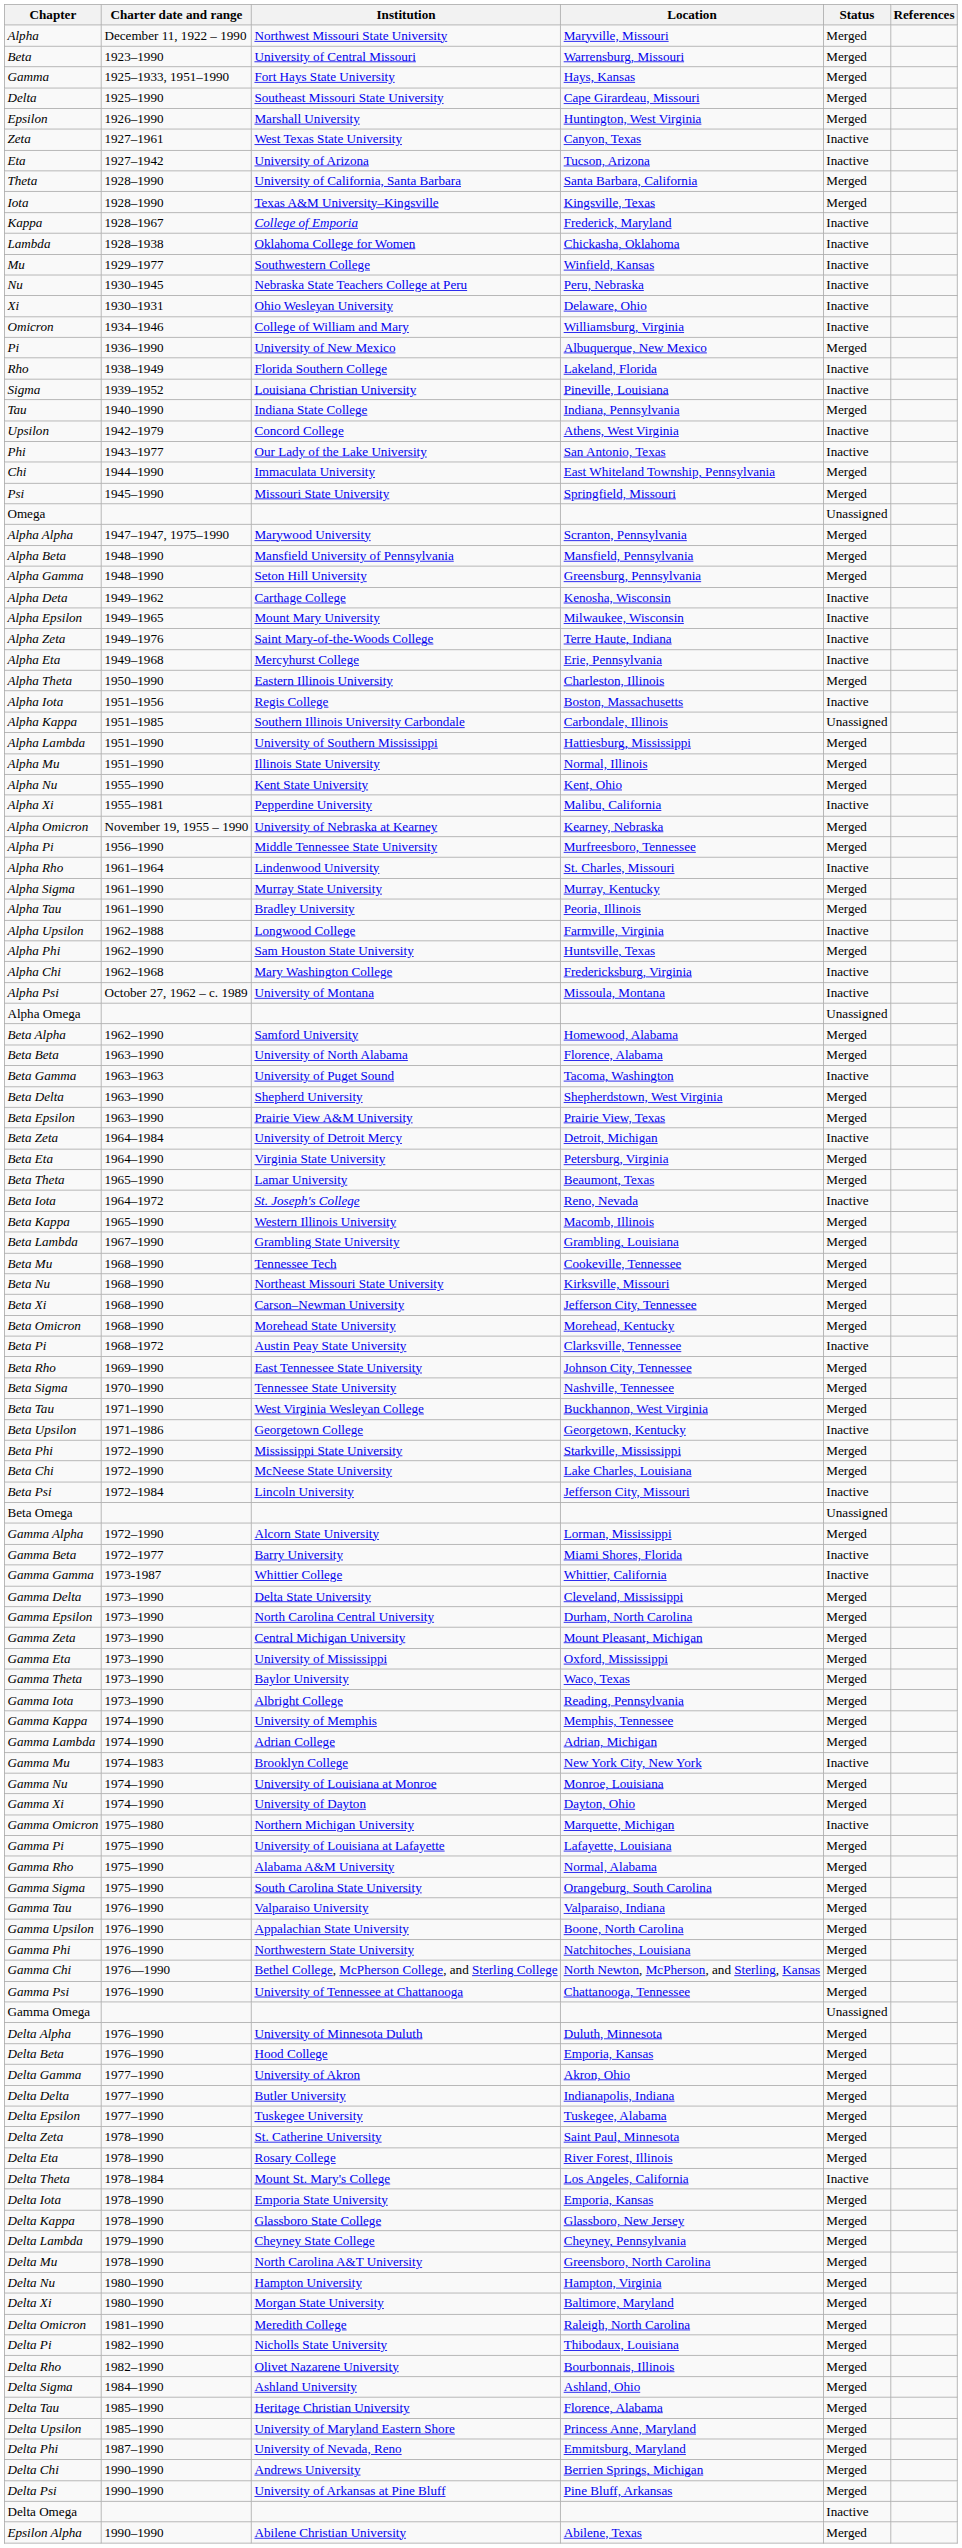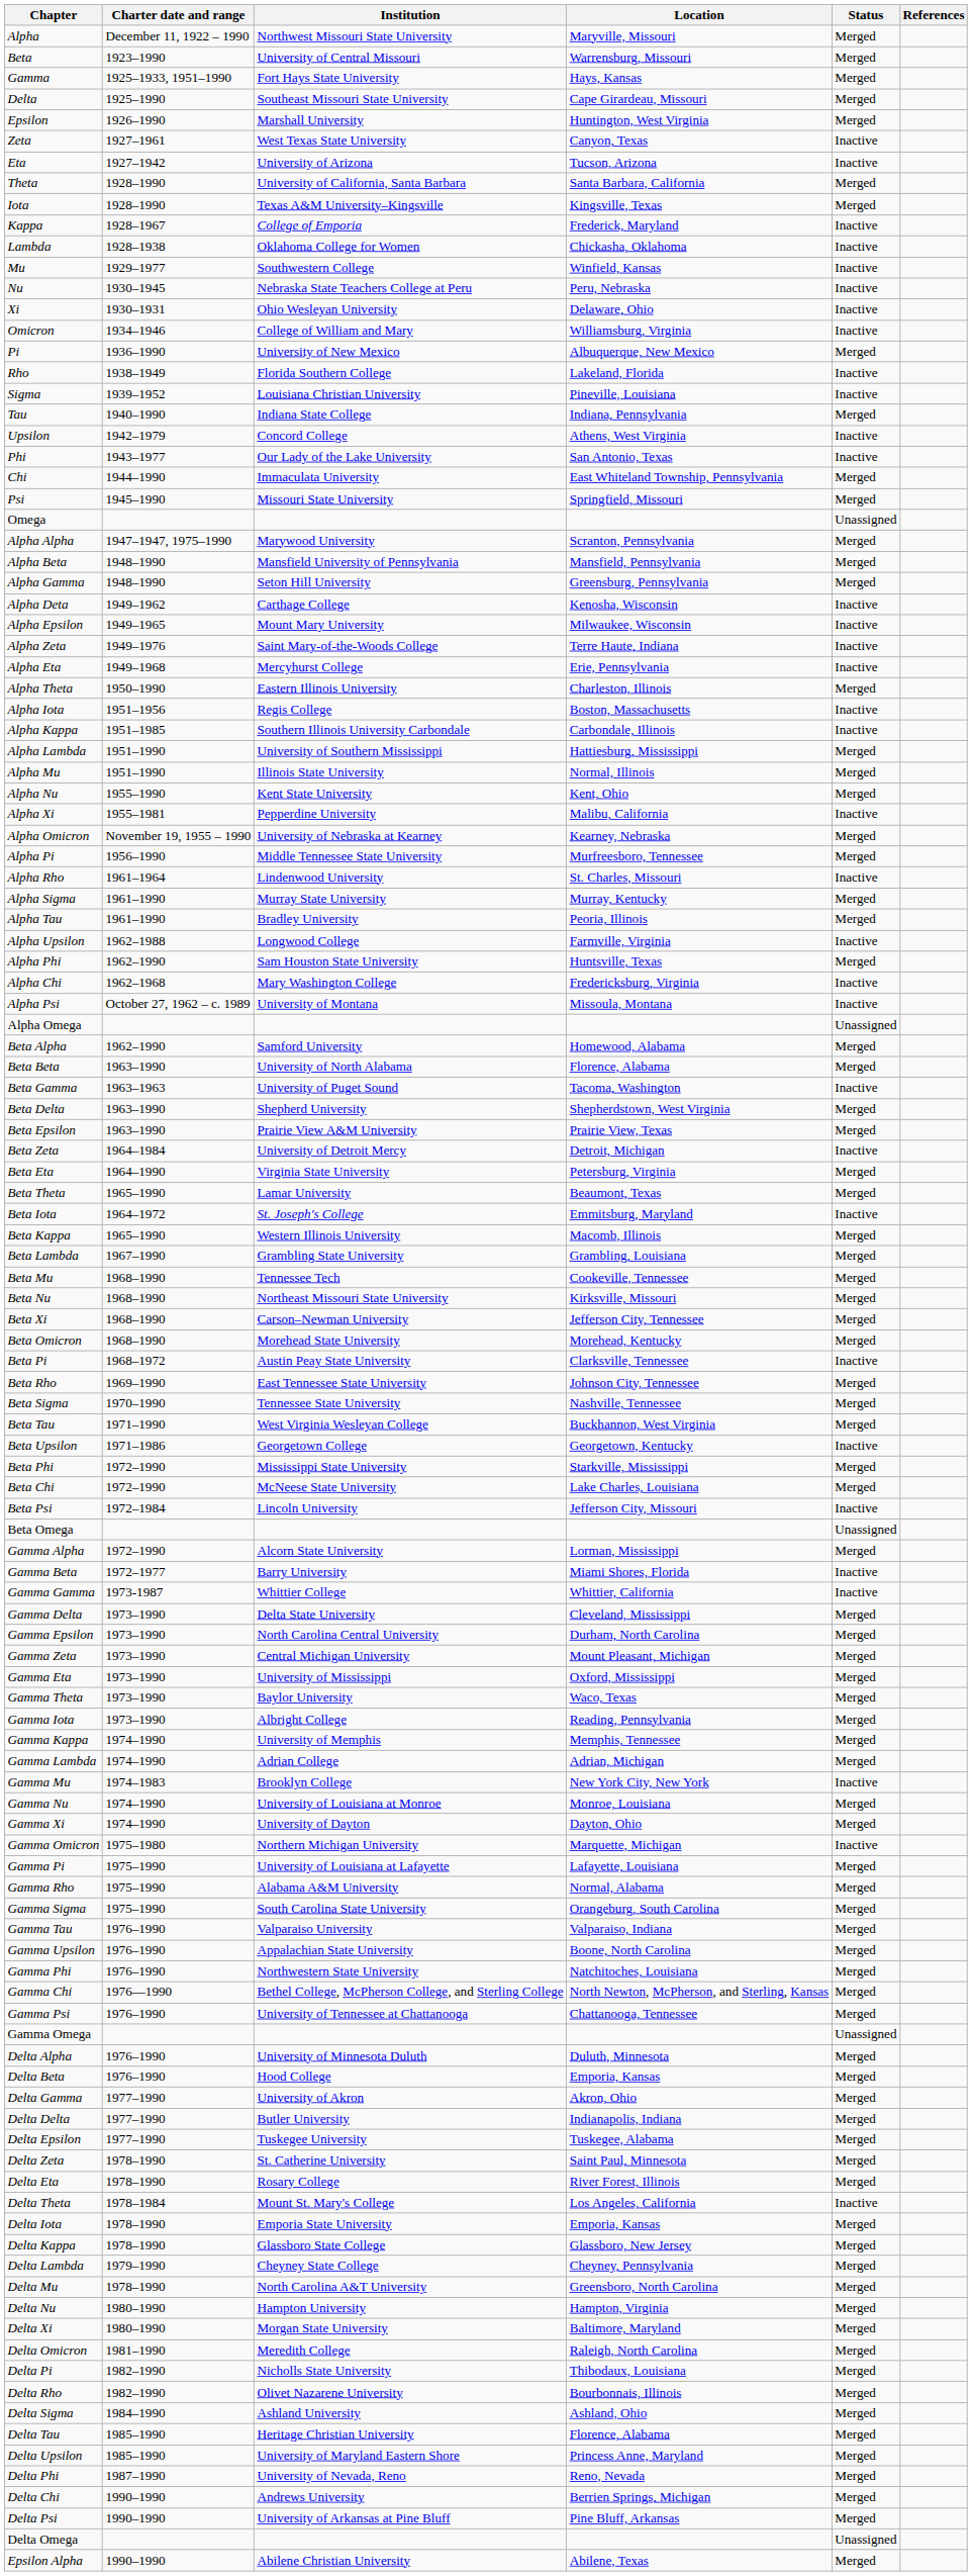Alpha Kappa | Status: Unassigned -> Inactive
Beta Iota | Location: Reno, Nevada -> Emmitsburg, Maryland
Delta Phi | Location: Emmitsburg, Maryland -> Reno, Nevada
Delta Omega | Status: Inactive -> Unassigned
